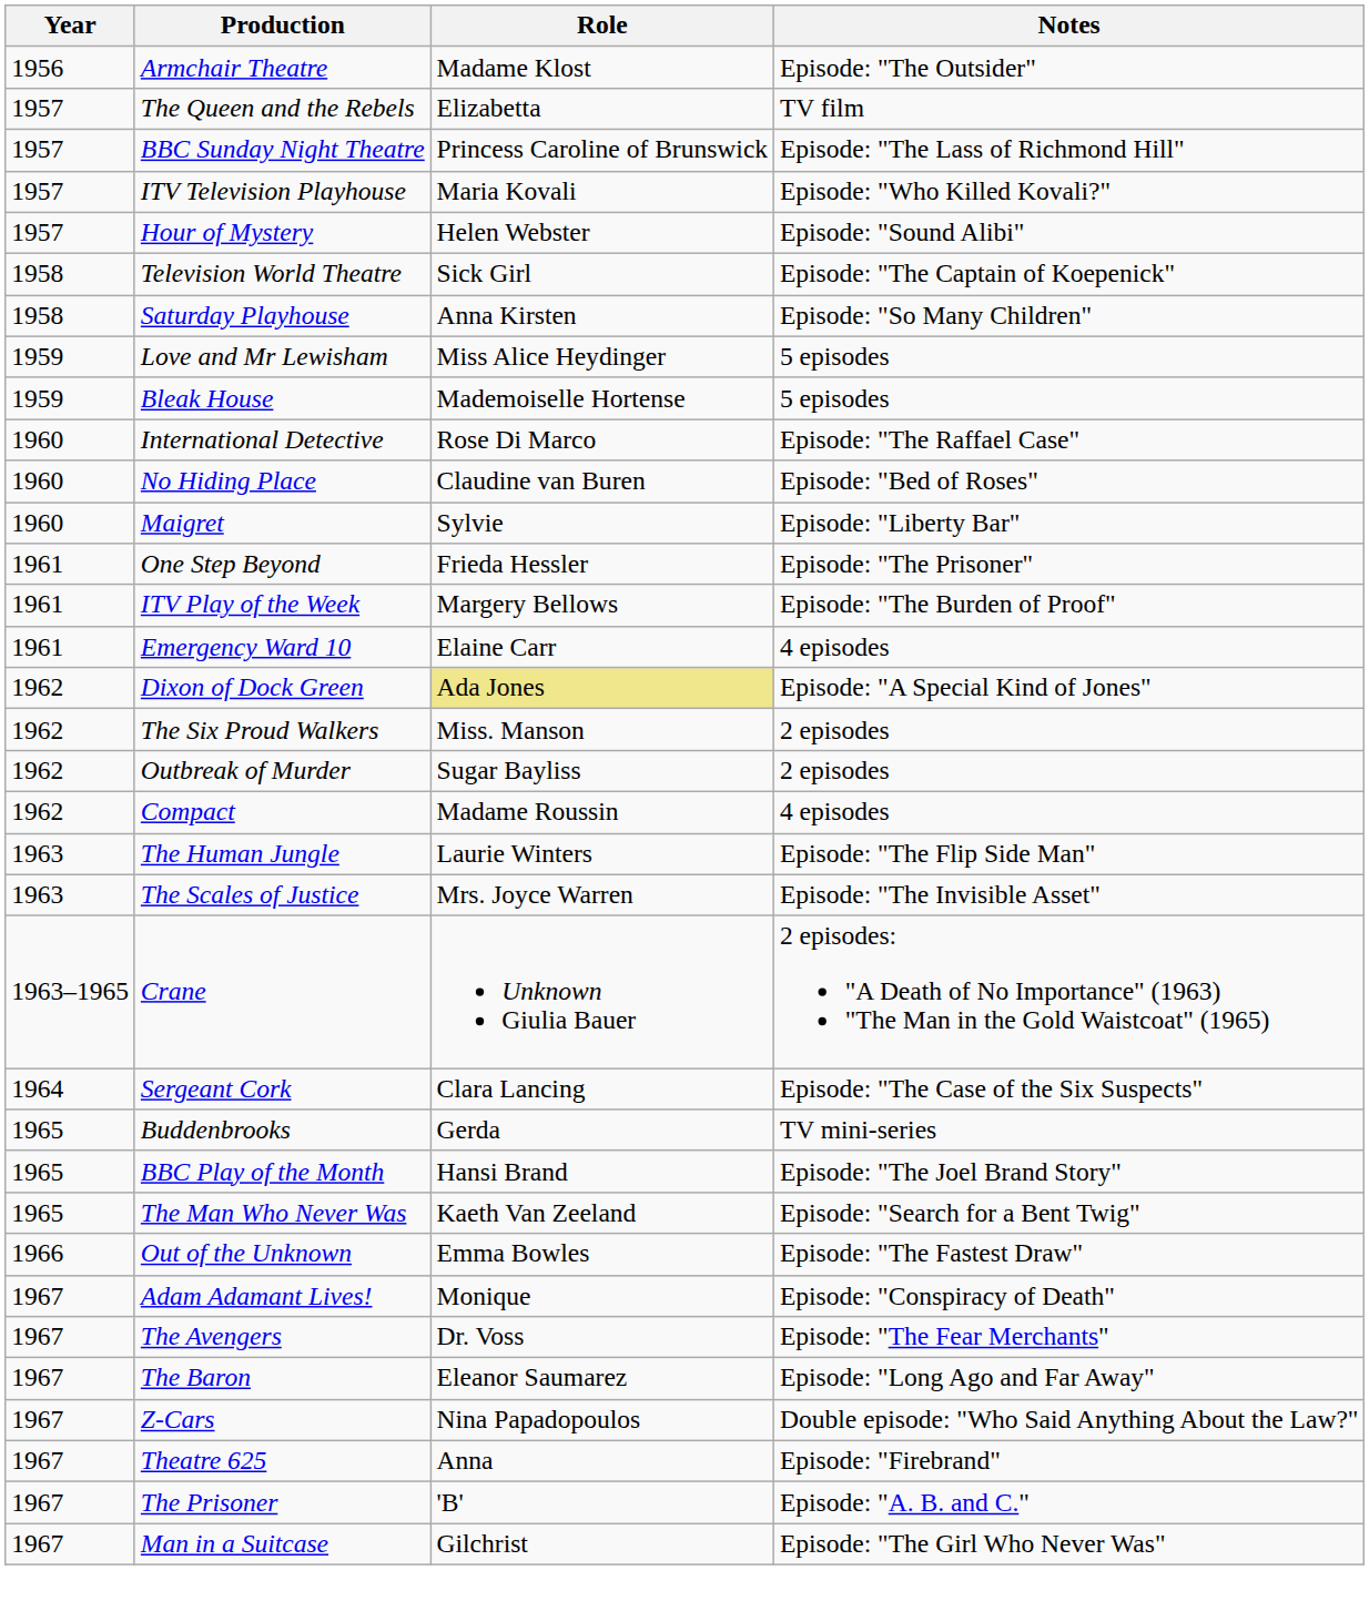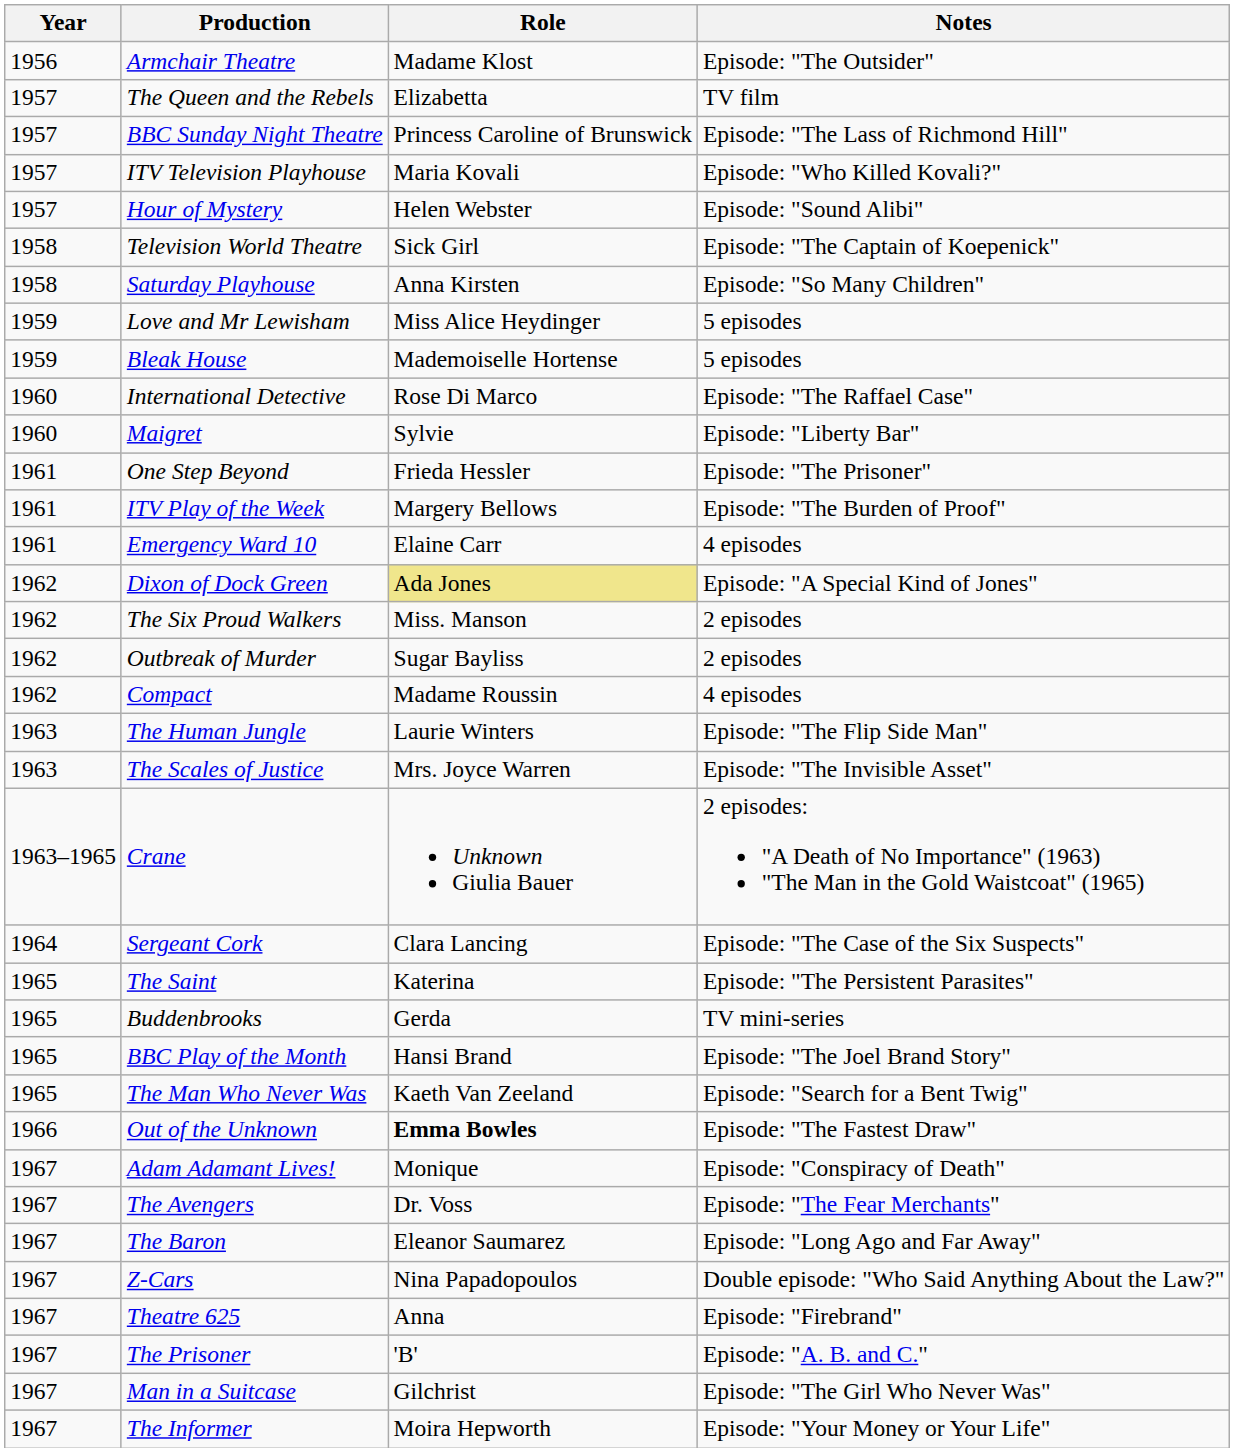- row: 1960 | No Hiding Place | Claudine van Buren | Episode: "Bed of Roses"
+ row: 1965 | The Saint | Katerina | Episode: "The Persistent Parasites"
Out of the Unknown | Role: normal -> bold
+ row: 1967 | The Informer | Moira Hepworth | Episode: "Your Money or Your Life"
